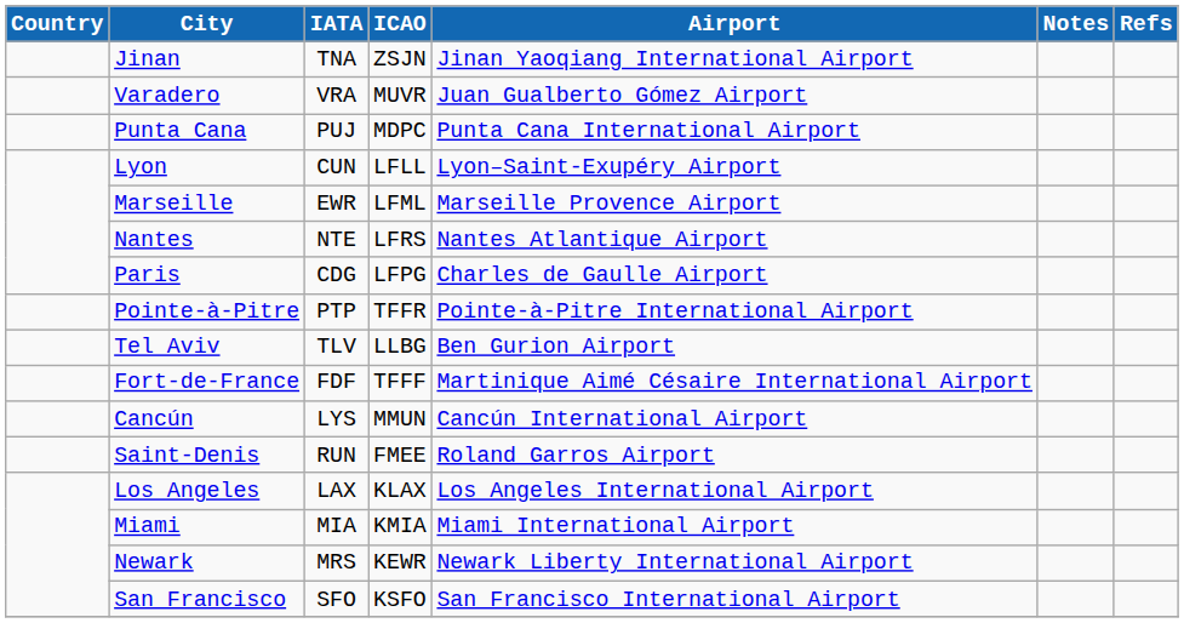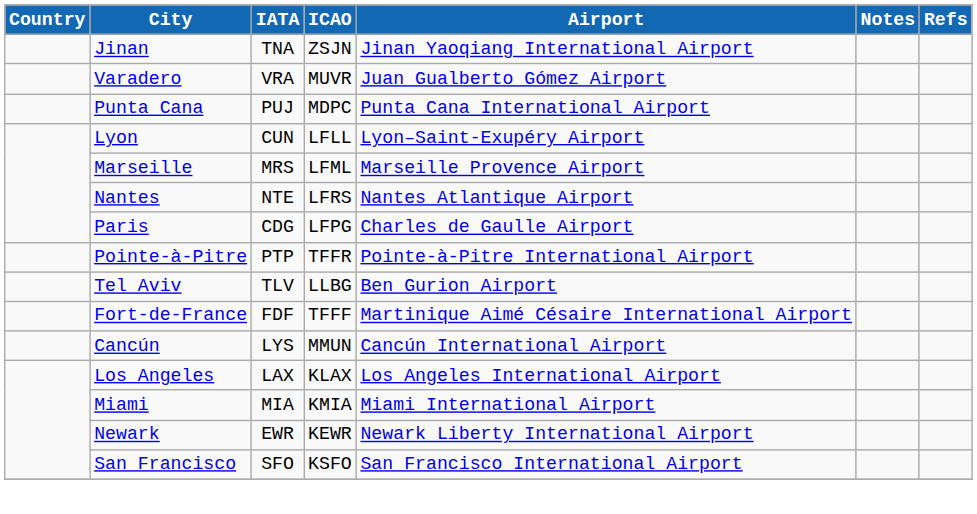Marseille | IATA: EWR -> MRS
- row: Saint-Denis | RUN | FMEE | Roland Garros Airport
Newark | IATA: MRS -> EWR
